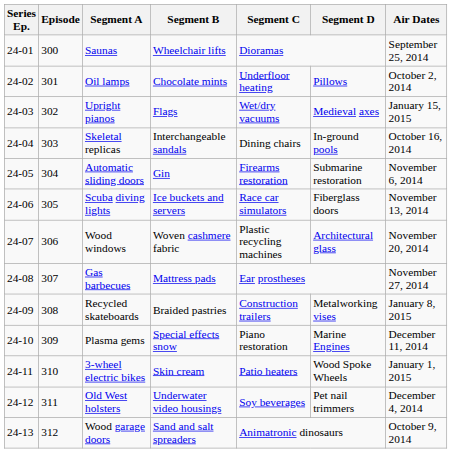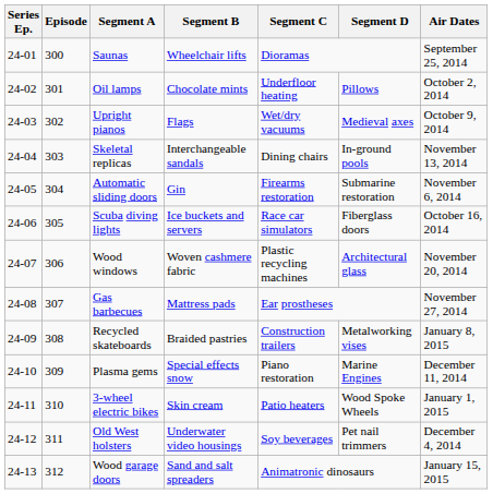Upright pianos | Air Dates: January 15, 2015 -> October 9, 2014
Skeletal replicas | Air Dates: October 16, 2014 -> November 13, 2014
Scuba diving lights | Air Dates: November 13, 2014 -> October 16, 2014
Wood garage doors | Air Dates: October 9, 2014 -> January 15, 2015
